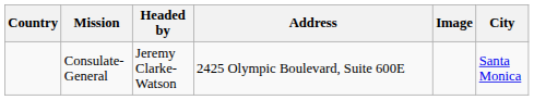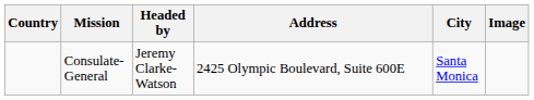columns swapped: City <-> Image
